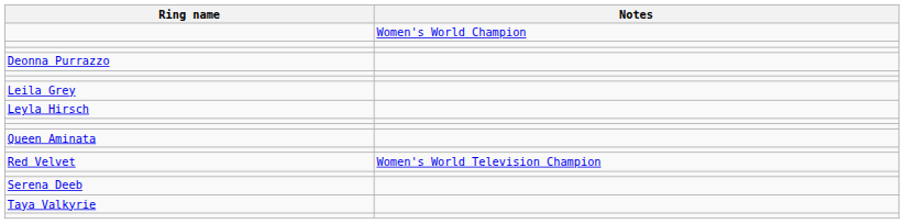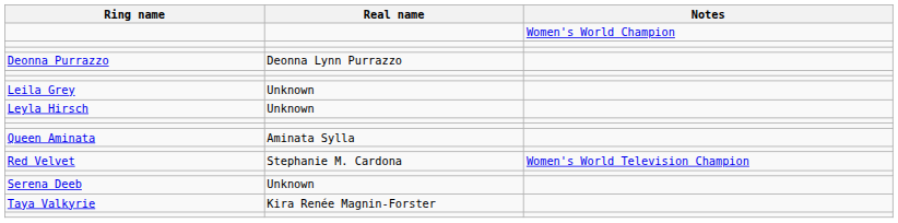+ column: Real name | Deonna Lynn Purrazzo | Unknown | Unknown | Aminata Sylla | Stephanie M. Cardona | Unknown | Kira Renée Magnin-Forster
